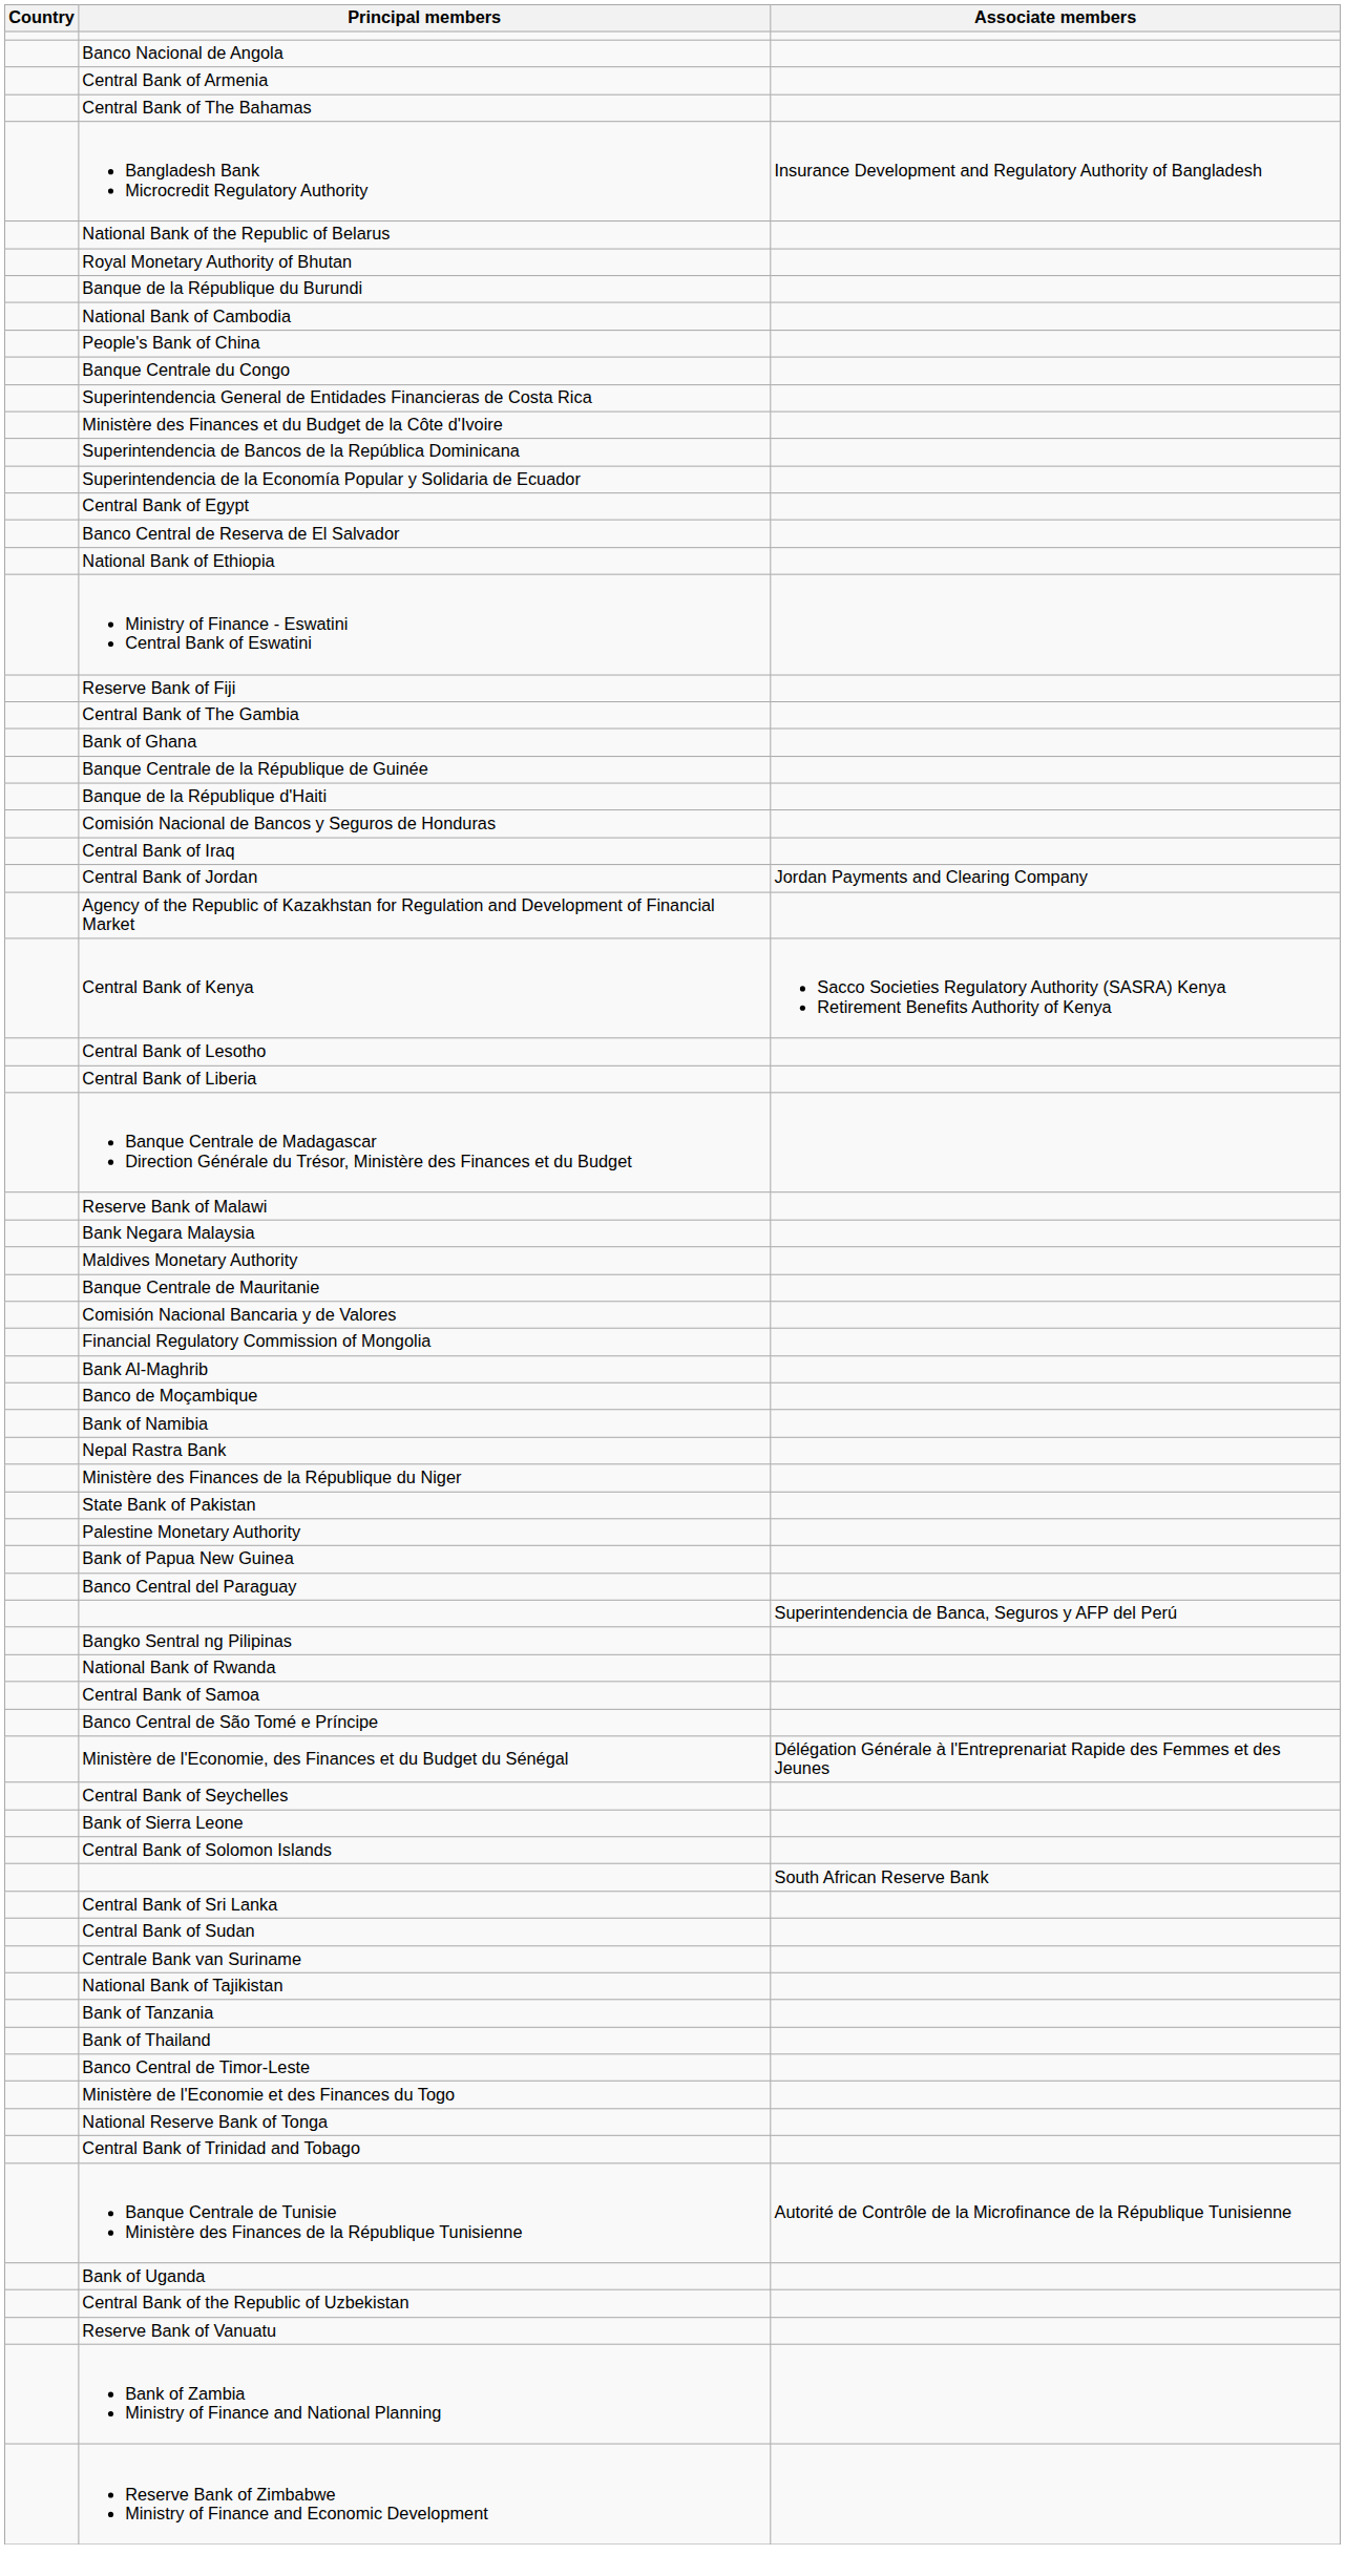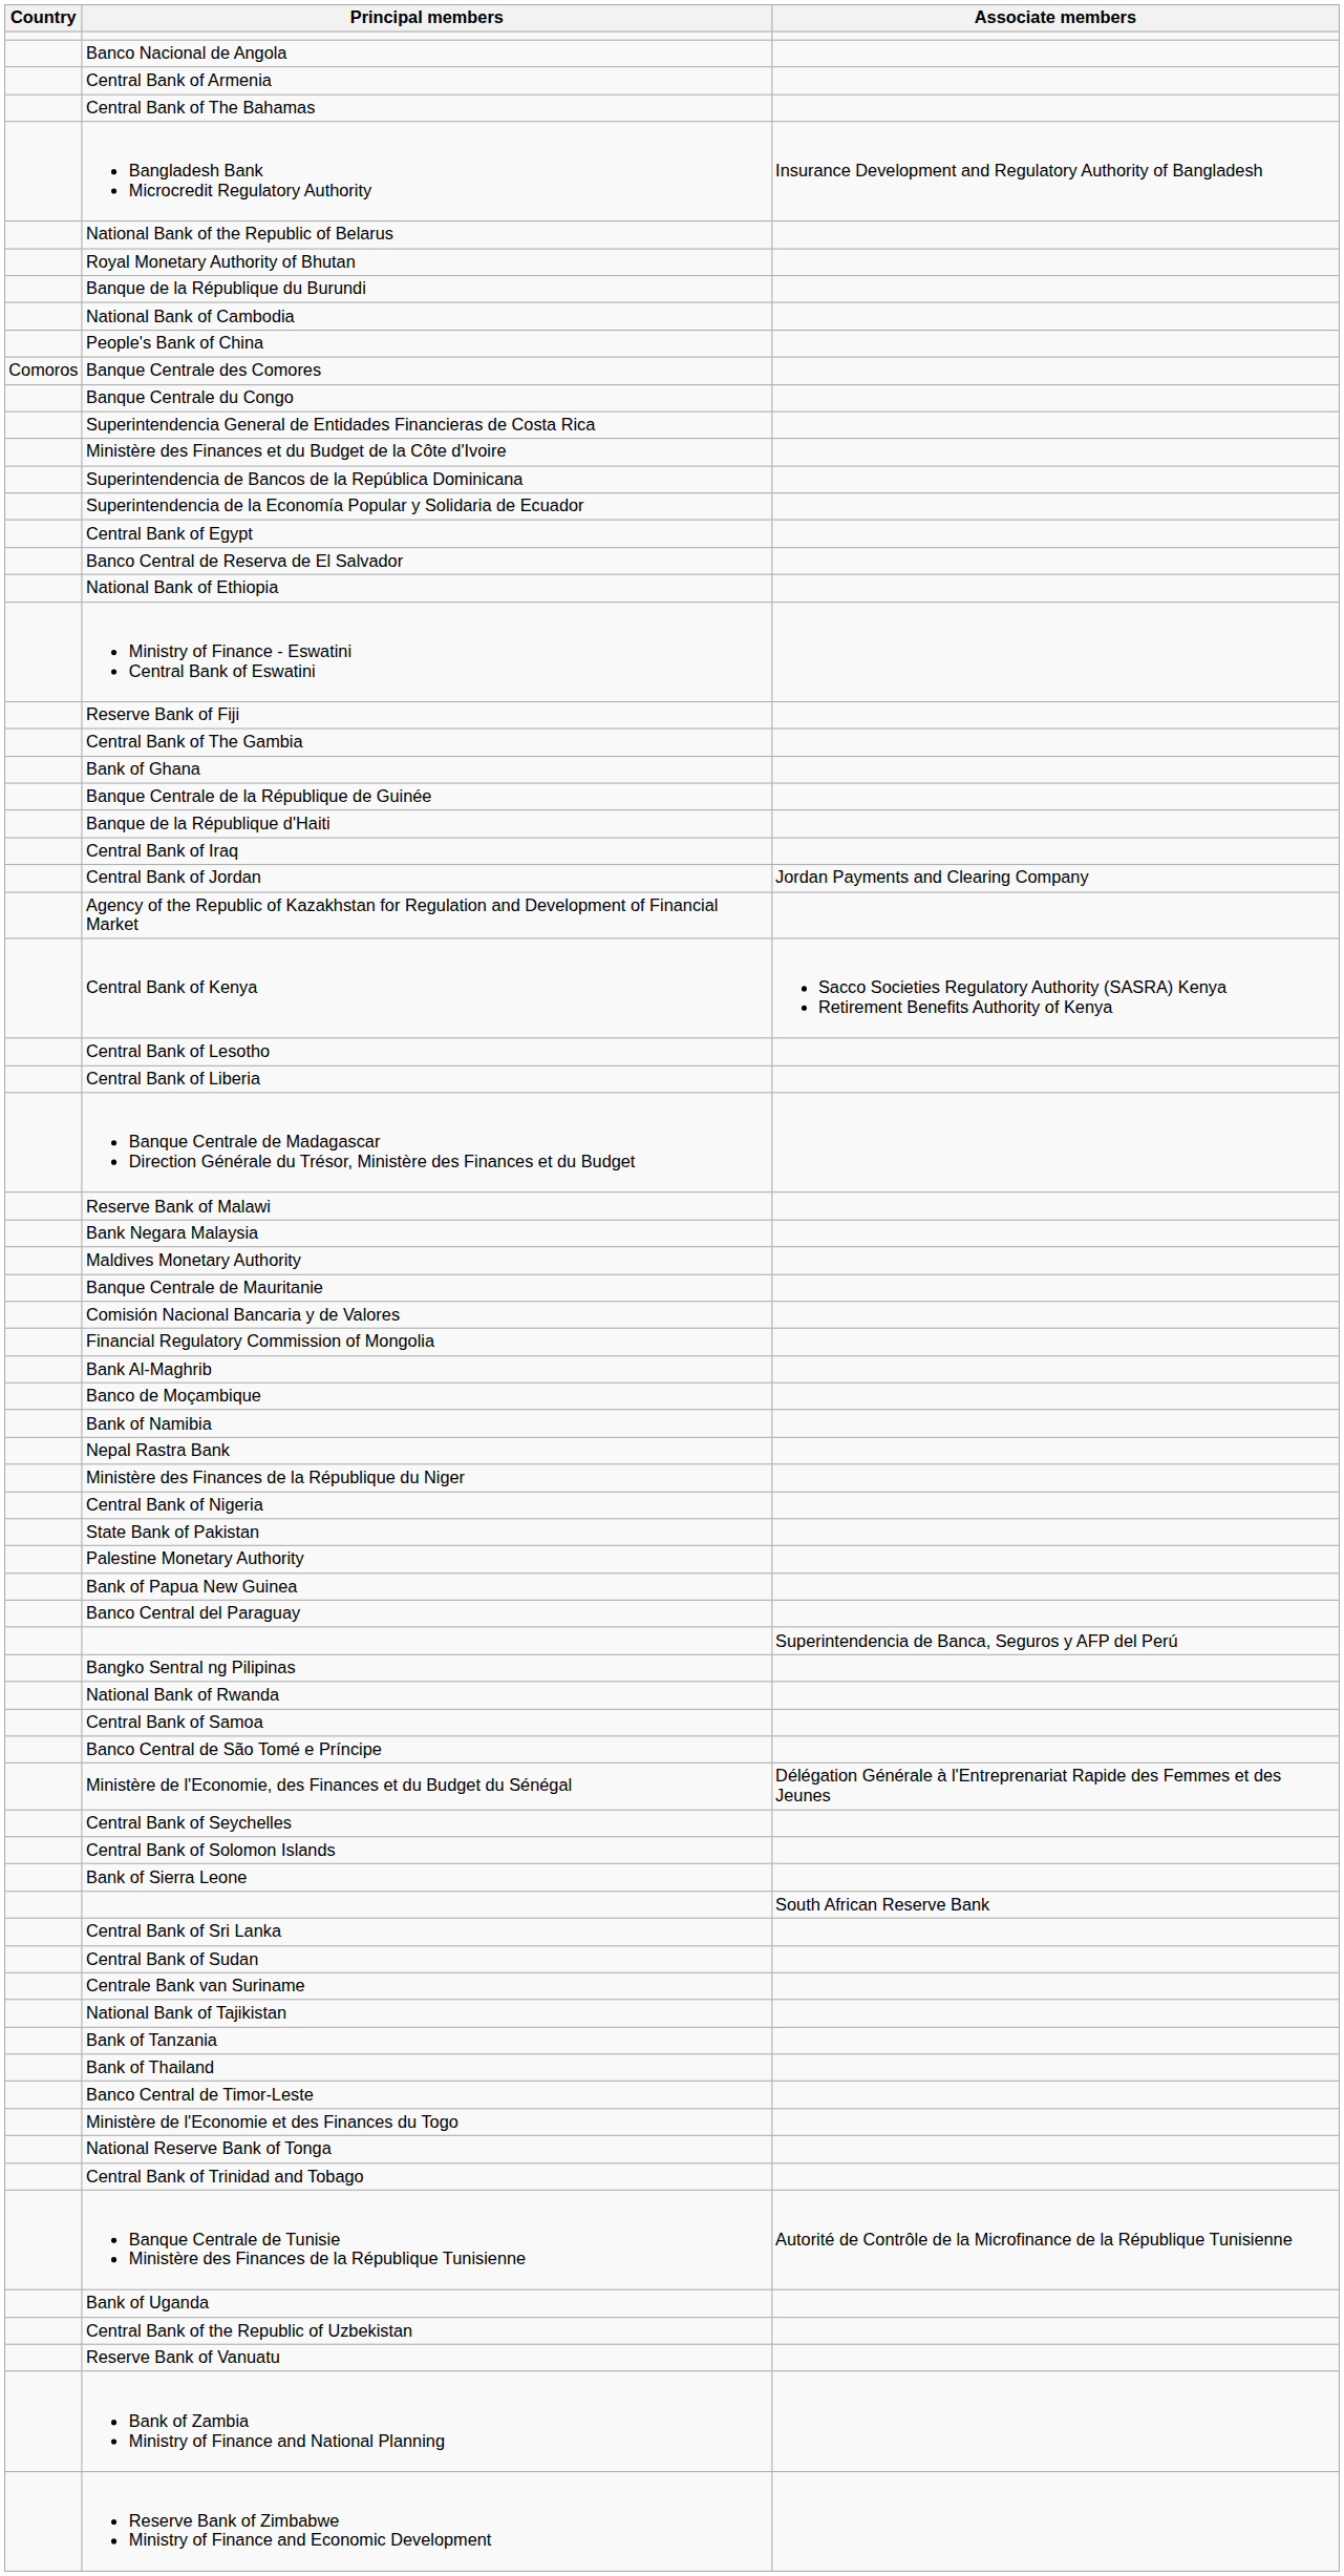+ row: Comoros | Banque Centrale des Comores
- row: Comisión Nacional de Bancos y Seguros de Honduras
+ row: Central Bank of Nigeria
rows swapped: Bank of Sierra Leone <-> Central Bank of Solomon Islands
